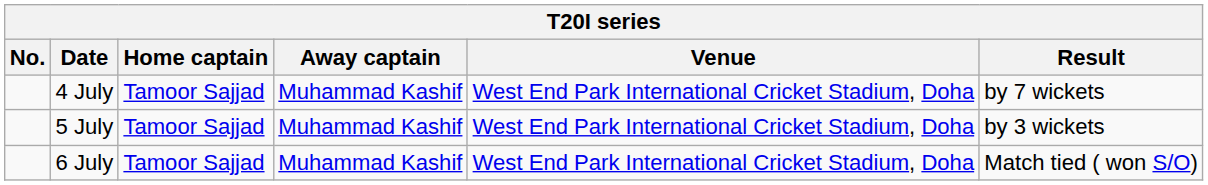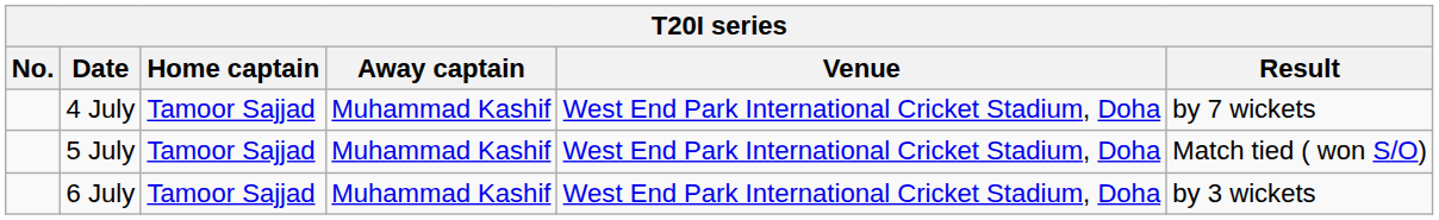5 July | Result: by 3 wickets -> Match tied ( won S/O)
6 July | Result: Match tied ( won S/O) -> by 3 wickets
